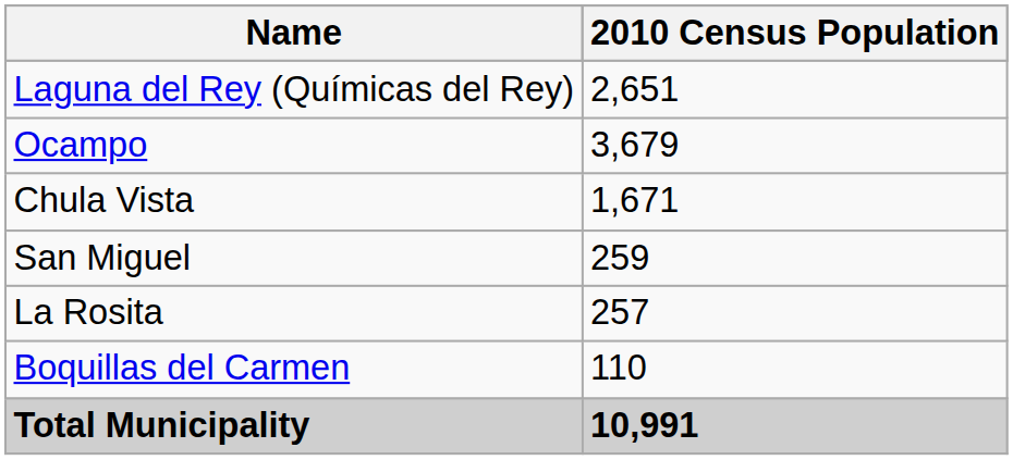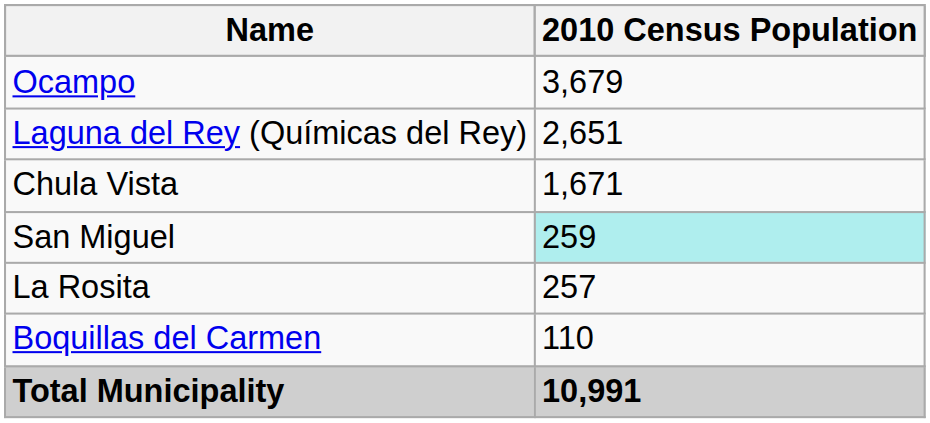rows swapped: Ocampo <-> Laguna del Rey (Químicas del Rey)
San Miguel | 2010 Census Population: no background -> paleturquoise background
